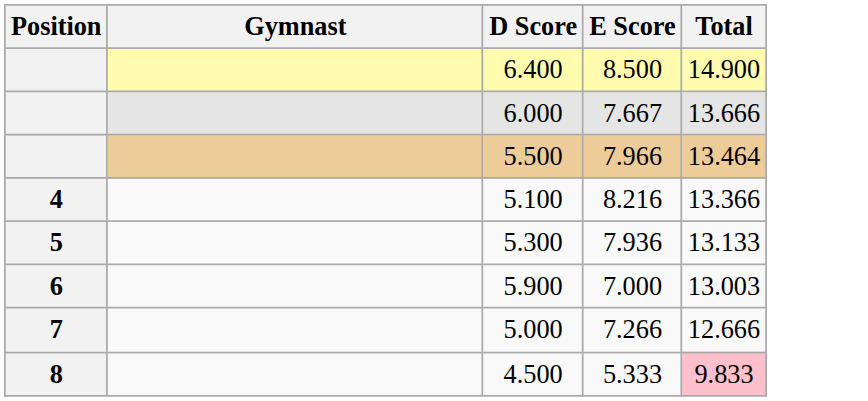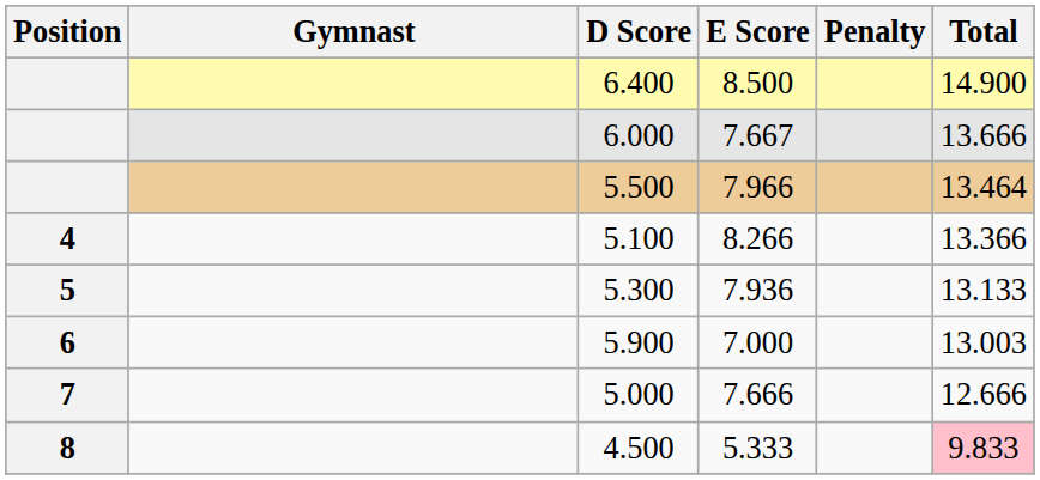+ column: Penalty
5.100 | E Score: 8.216 -> 8.266
5.000 | E Score: 7.266 -> 7.666
